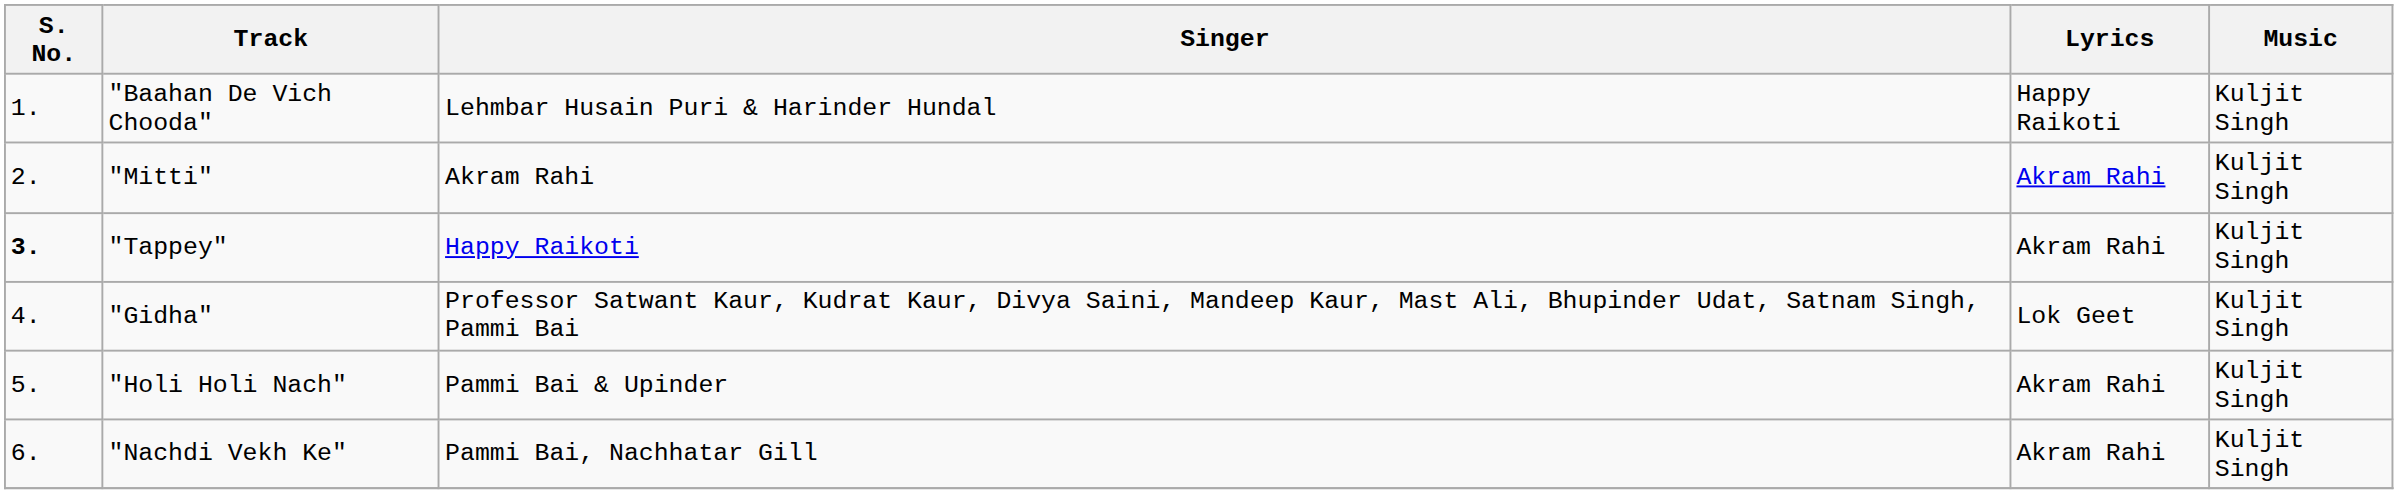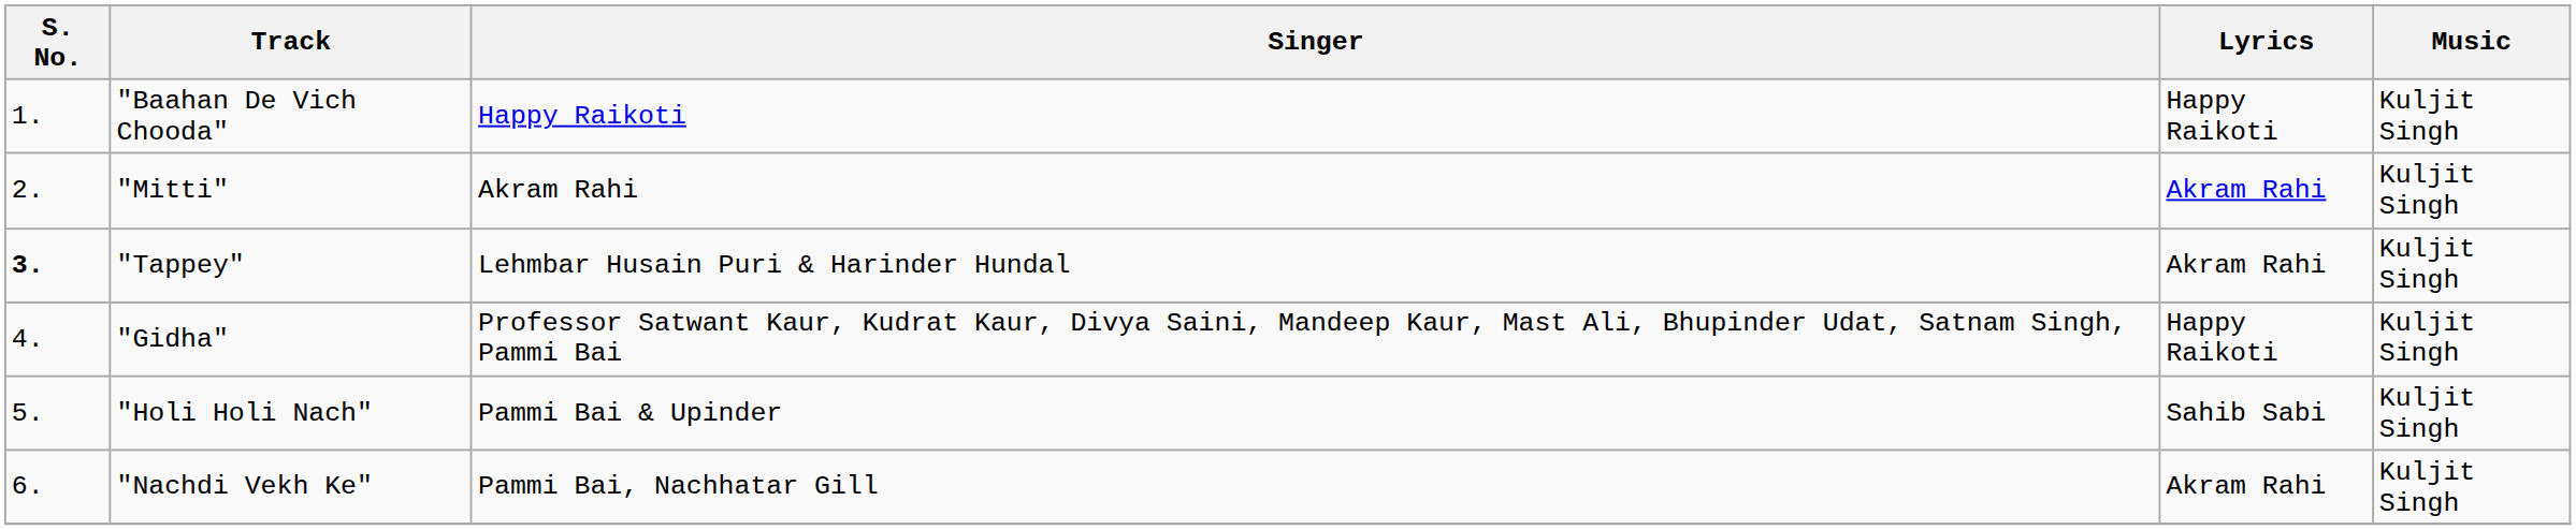"Baahan De Vich Chooda" | Singer: Lehmbar Husain Puri & Harinder Hundal -> Happy Raikoti
"Tappey" | Singer: Happy Raikoti -> Lehmbar Husain Puri & Harinder Hundal
"Gidha" | Lyrics: Lok Geet -> Happy Raikoti
"Holi Holi Nach" | Lyrics: Akram Rahi -> Sahib Sabi
